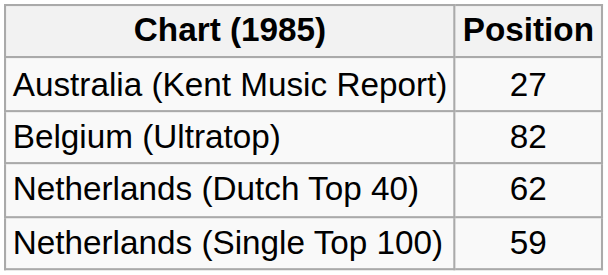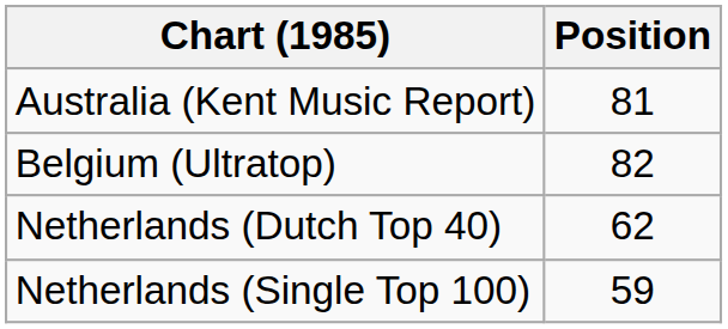Australia (Kent Music Report) | Position: 27 -> 81
